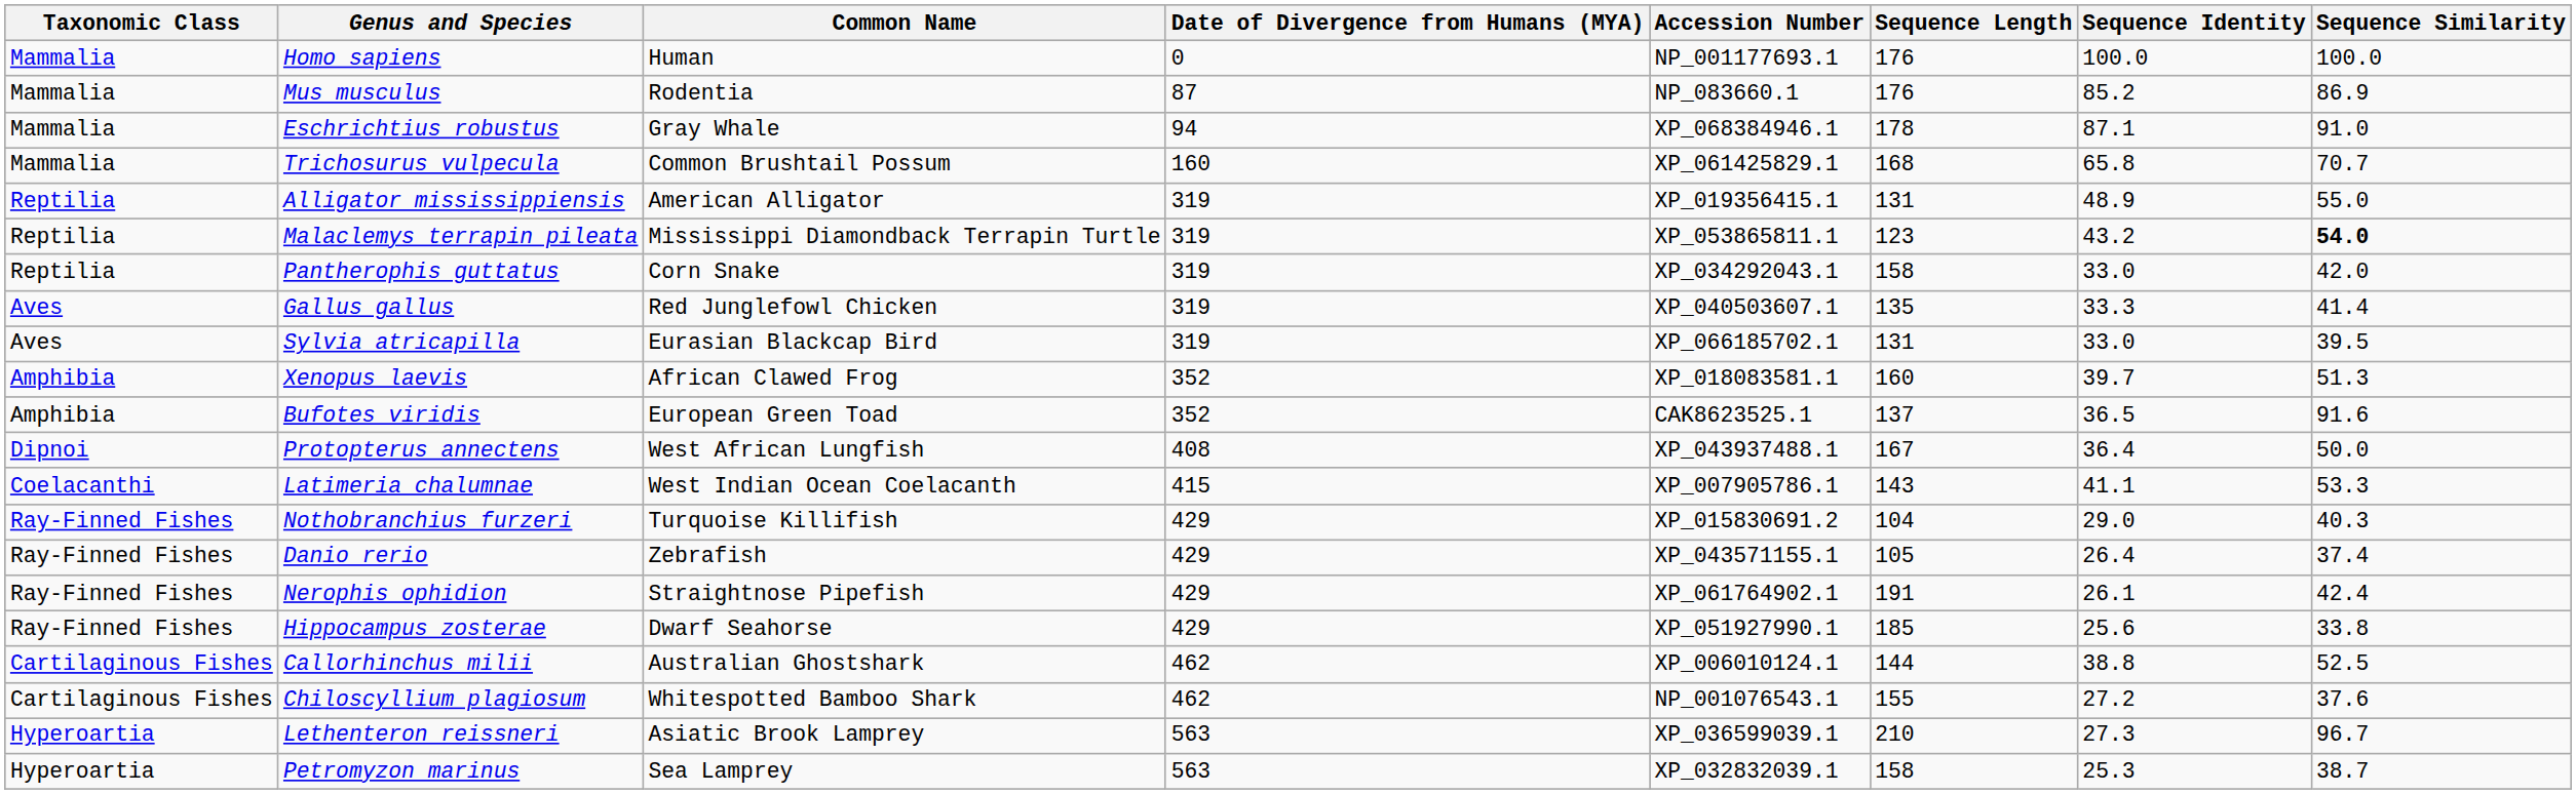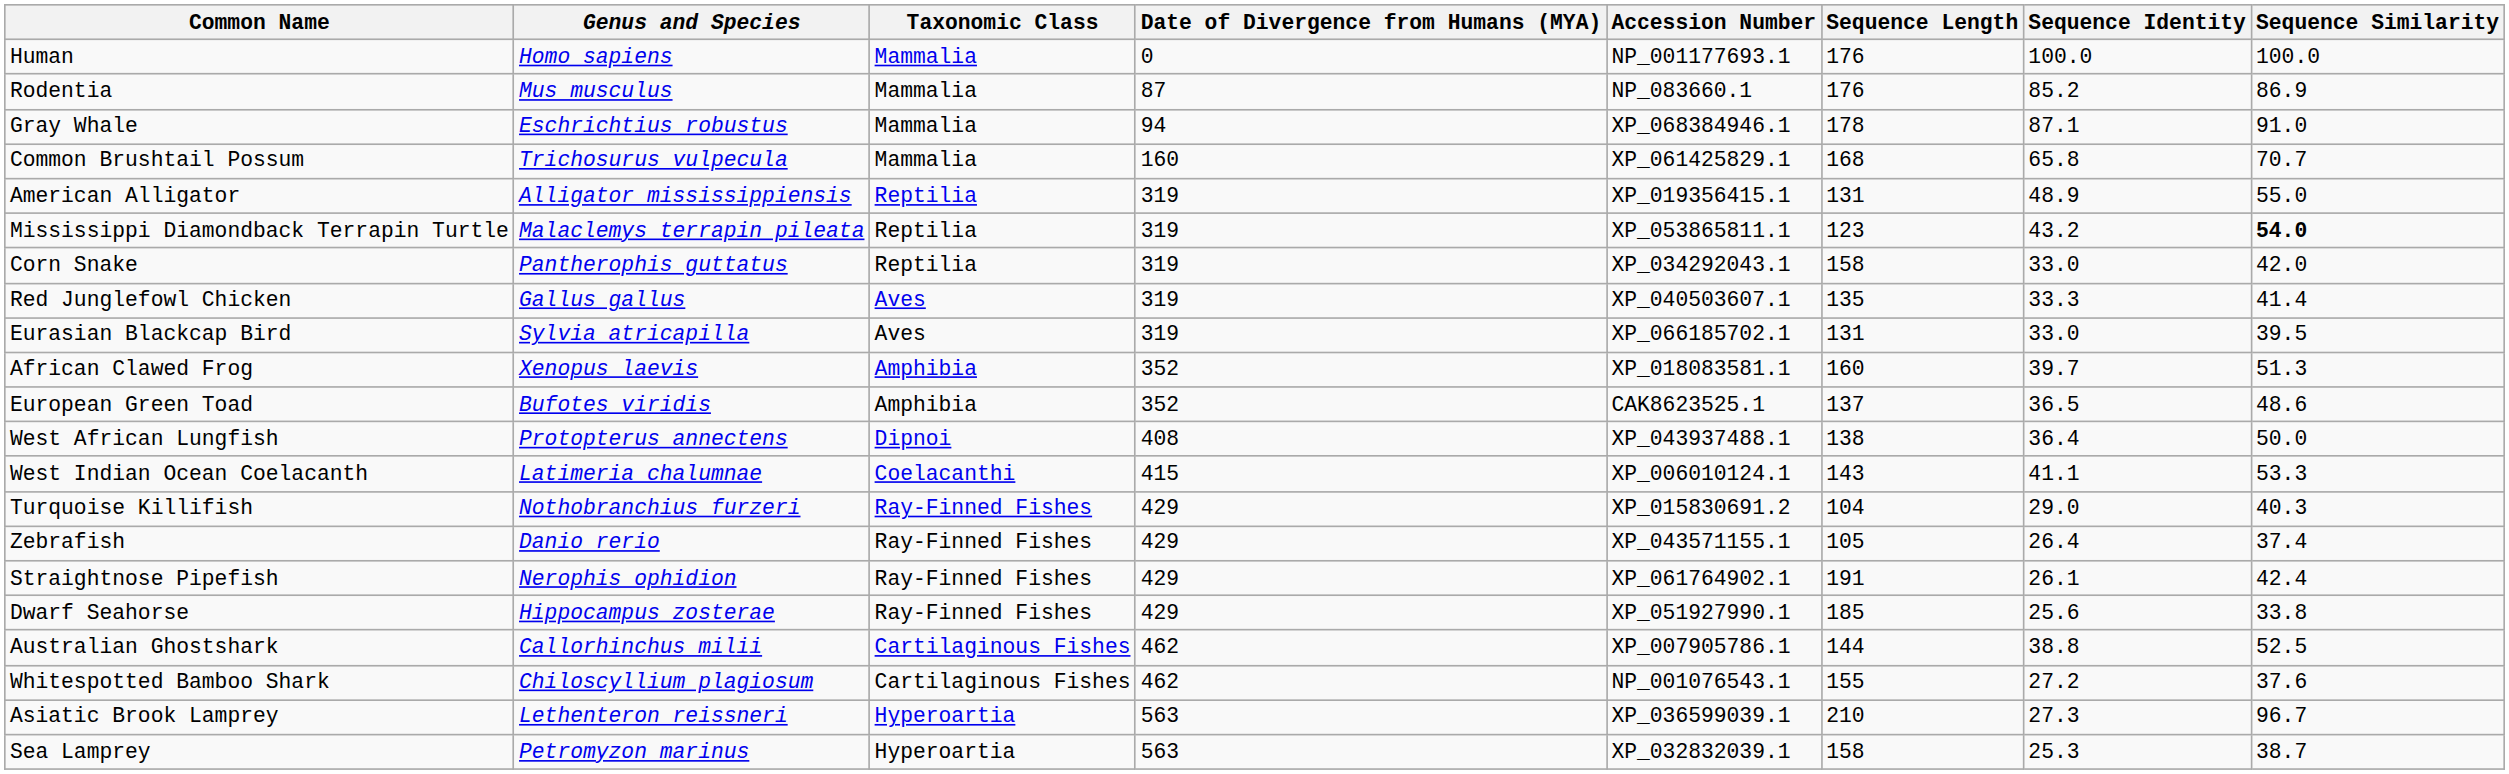columns swapped: Taxonomic Class <-> Common Name
Bufotes viridis | Sequence Similarity: 91.6 -> 48.6
Protopterus annectens | Sequence Length: 167 -> 138
Latimeria chalumnae | Accession Number: XP_007905786.1 -> XP_006010124.1
Callorhinchus milii | Accession Number: XP_006010124.1 -> XP_007905786.1
